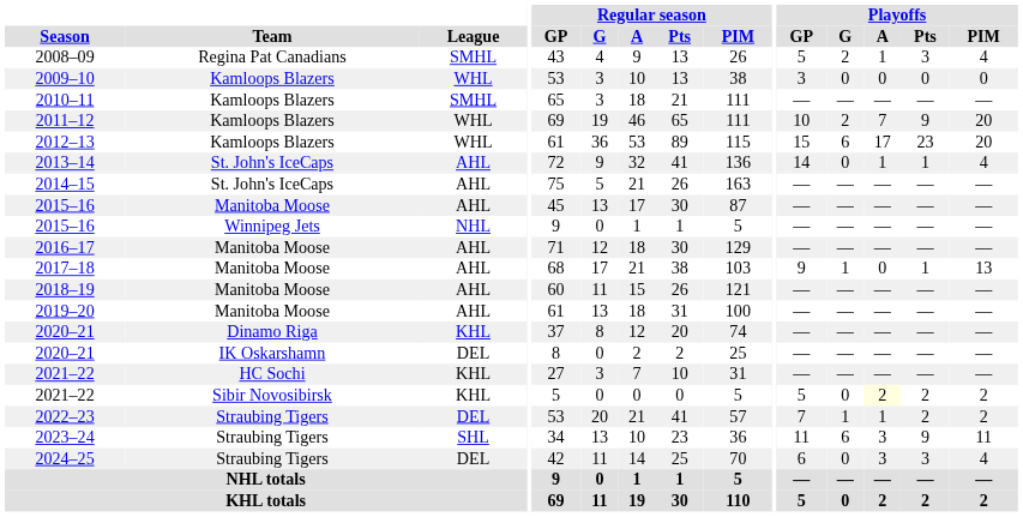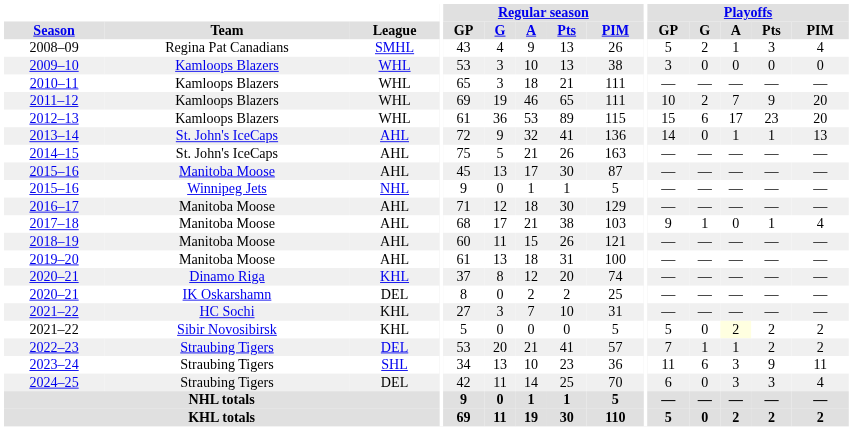2010–11 | League: SMHL -> WHL
2013–14 | Playoffs / PIM: 4 -> 13
2017–18 | Playoffs / PIM: 13 -> 4
